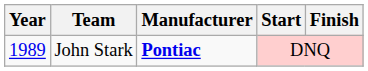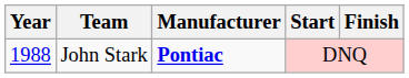John Stark | Year: 1989 -> 1988
